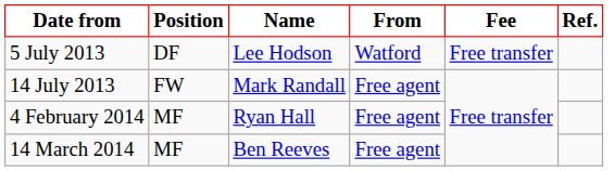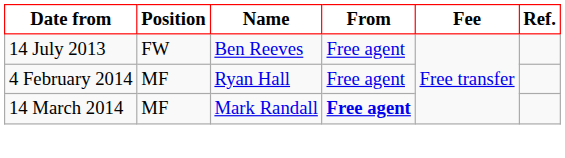- row: 5 July 2013 | DF | Lee Hodson | Watford | Free transfer
14 July 2013 | Name: Mark Randall -> Ben Reeves
14 March 2014 | Name: Ben Reeves -> Mark Randall
14 March 2014 | From: normal -> bold
